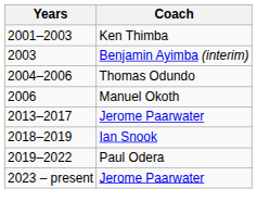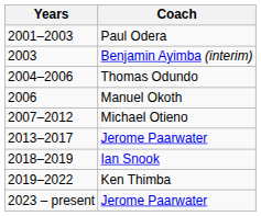2001–2003 | Coach: Ken Thimba -> Paul Odera
+ row: 2007–2012 | Michael Otieno
2019–2022 | Coach: Paul Odera -> Ken Thimba
